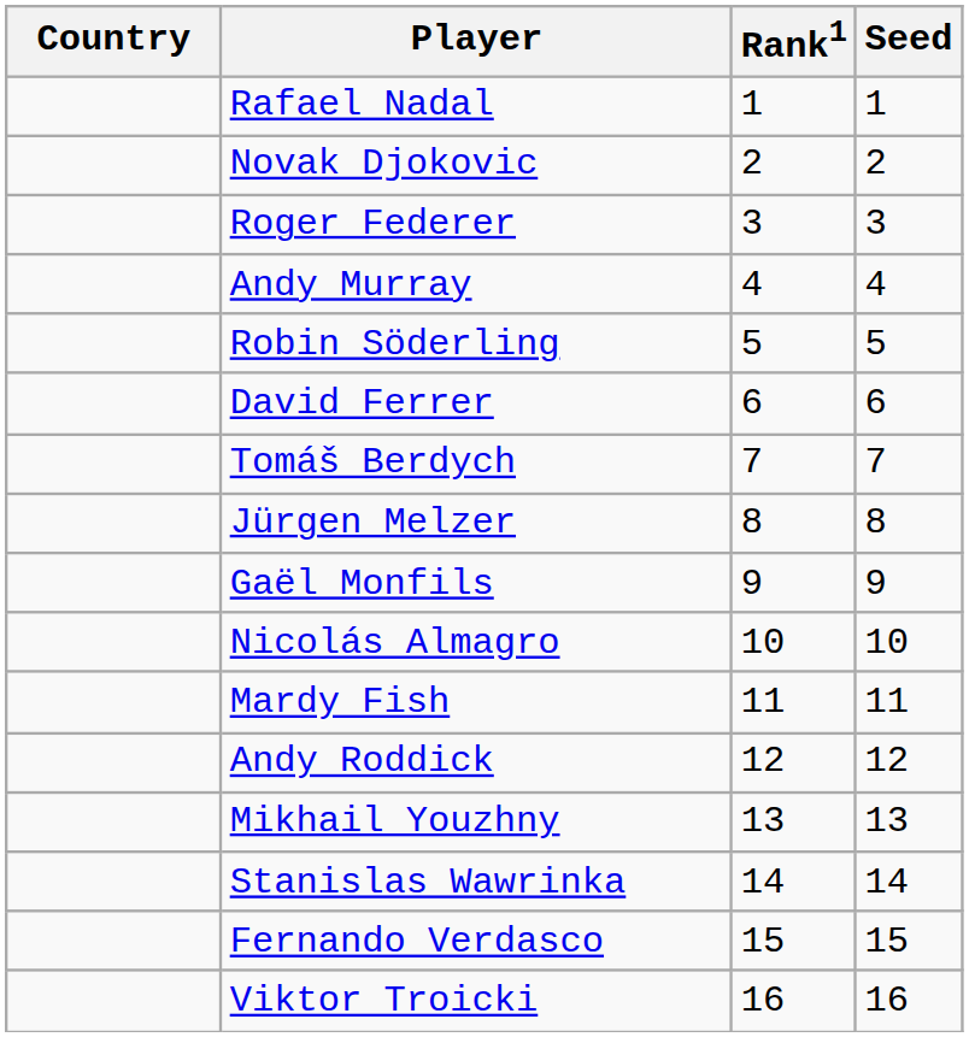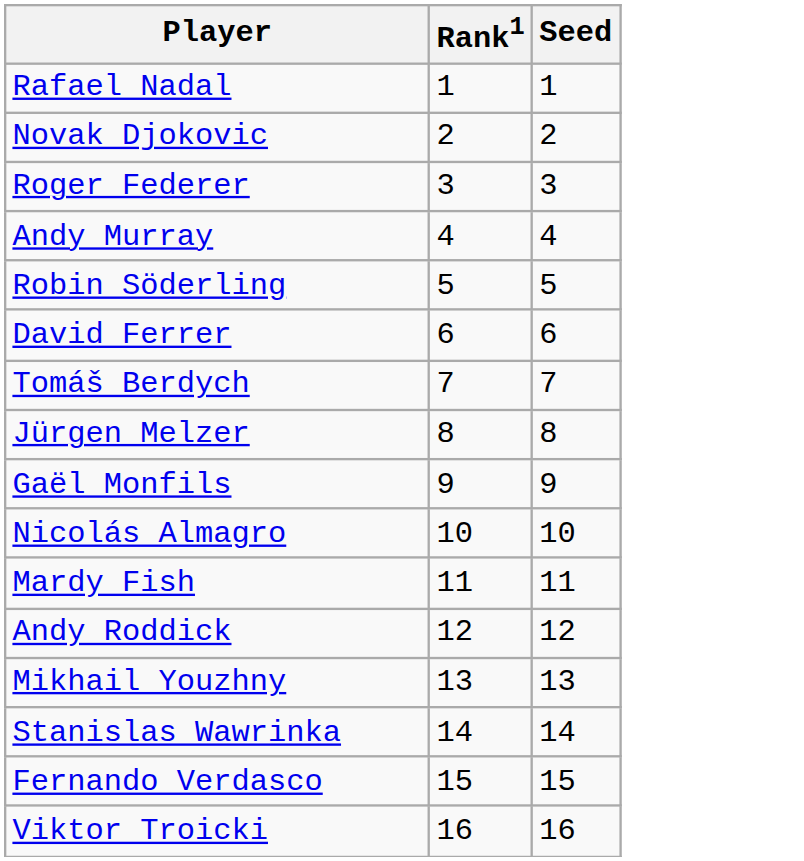- column: Country
